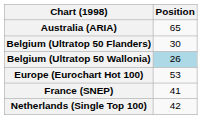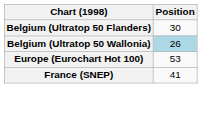- row: Australia (ARIA) | 65
- row: Netherlands (Single Top 100) | 42
